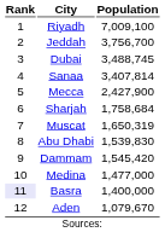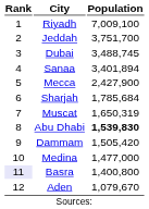Jeddah | Population: 3,756,700 -> 3,751,700
Sanaa | Population: 3,407,814 -> 3,401,894
Sharjah | Population: 1,758,684 -> 1,785,684
Abu Dhabi | Population: normal -> bold
Dammam | Population: 1,545,420 -> 1,505,420
Basra | Population: 1,400,000 -> 1,400,800
